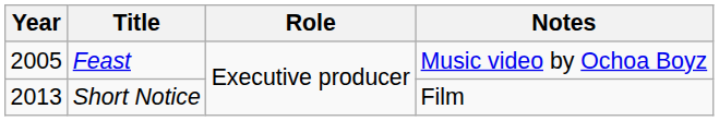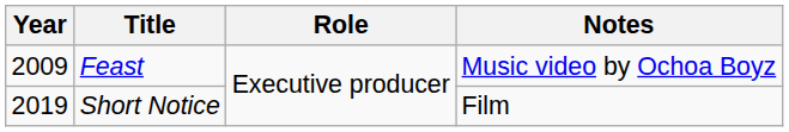Feast | Year: 2005 -> 2009
Short Notice | Year: 2013 -> 2019
